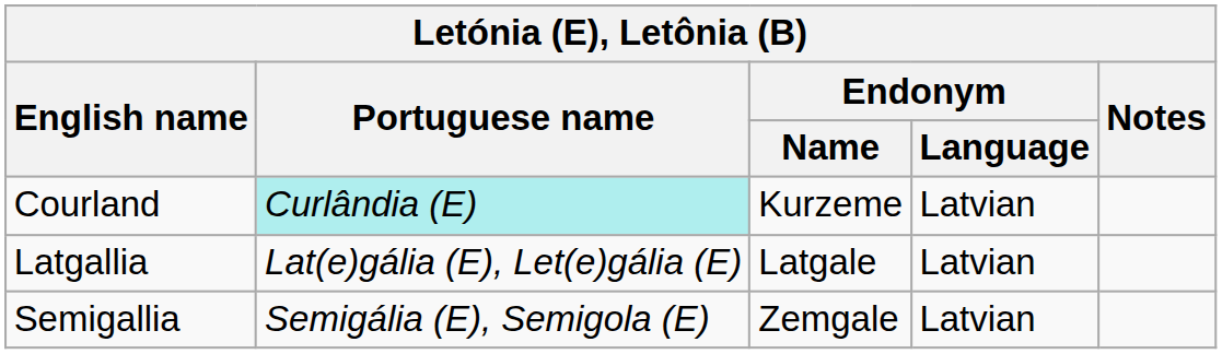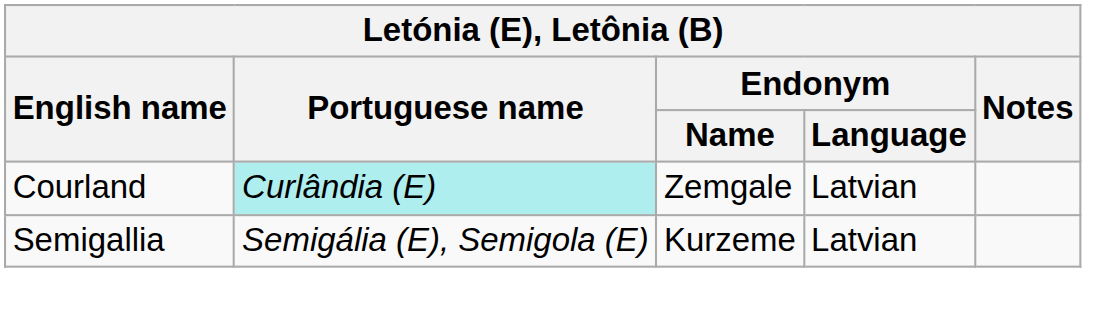Courland | Endonym / Name: Kurzeme -> Zemgale
- row: Latgallia | Lat(e)gália (E), Let(e)gália (E) | Latgale | Latvian
Semigallia | Endonym / Name: Zemgale -> Kurzeme
